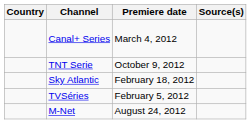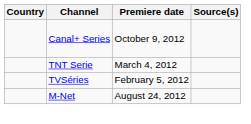Canal+ Series | Premiere date: March 4, 2012 -> October 9, 2012
TNT Serie | Premiere date: October 9, 2012 -> March 4, 2012
- row: Sky Atlantic | February 18, 2012
